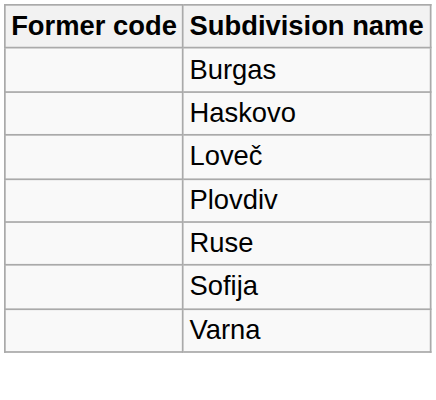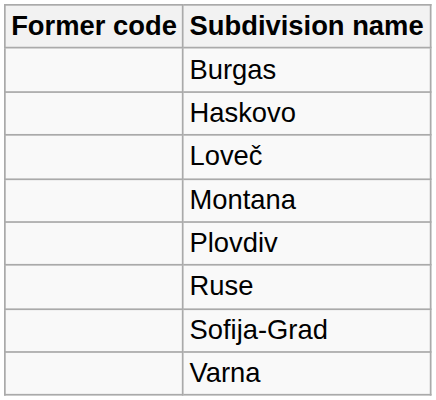+ row: Montana
- row: Sofija
+ row: Sofija-Grad
